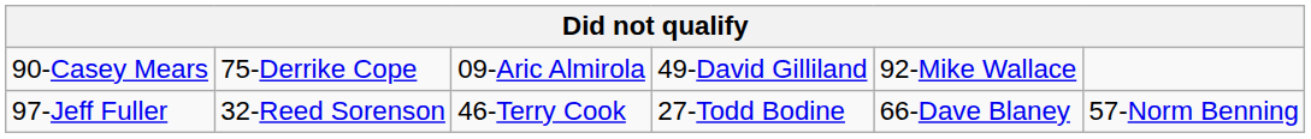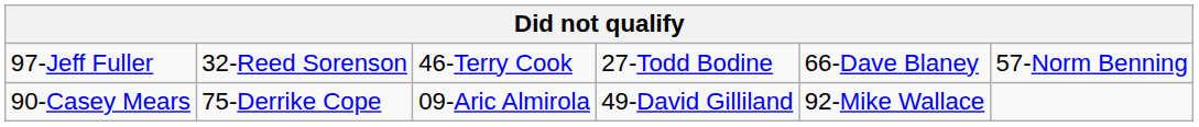rows swapped: 97-Jeff Fuller <-> 90-Casey Mears
